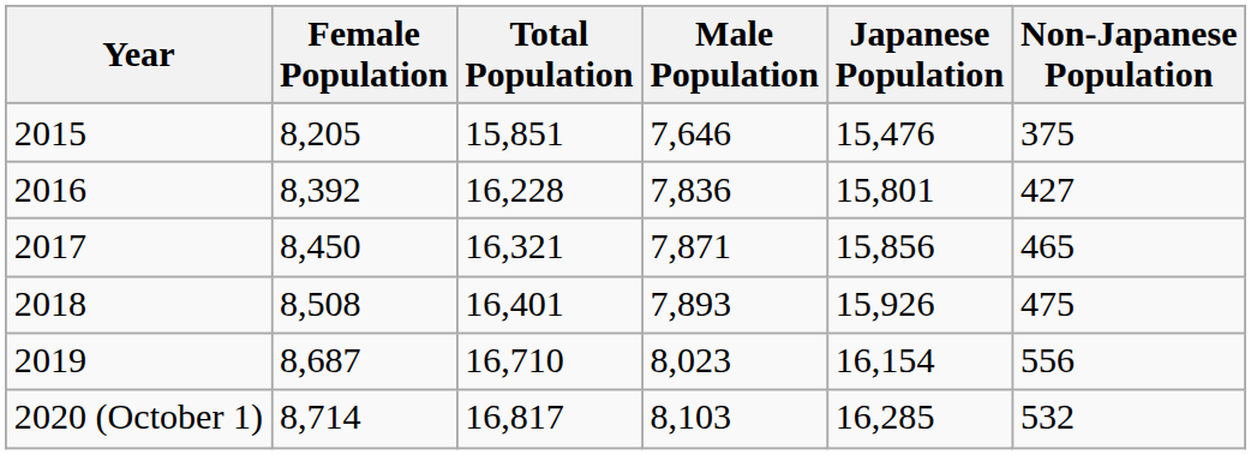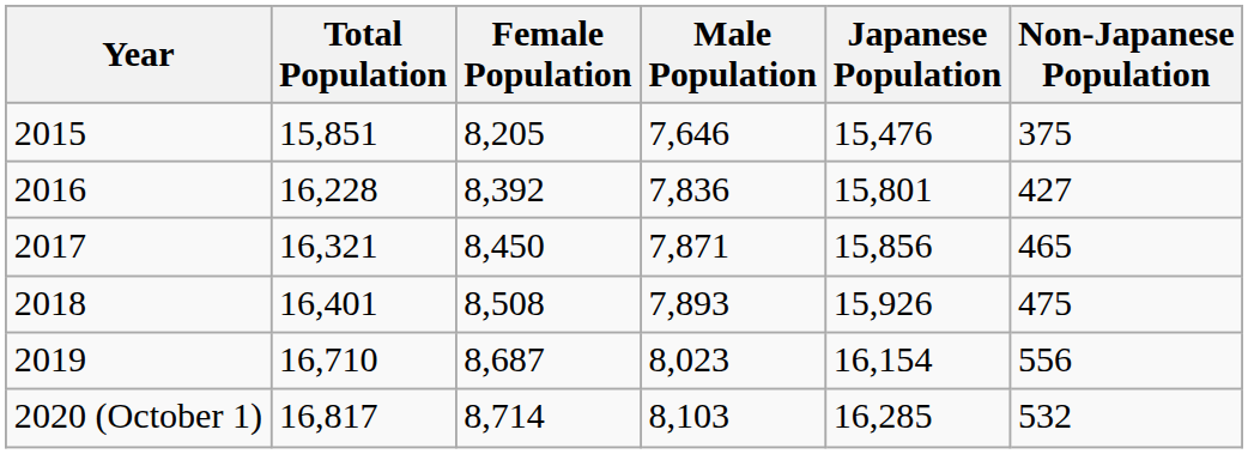columns swapped: Total Population <-> Female Population
